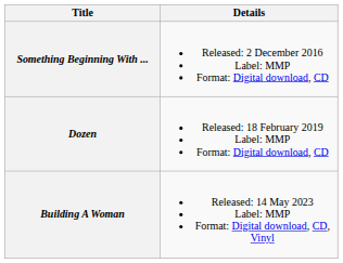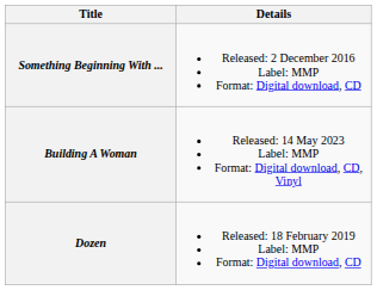rows swapped: Dozen <-> Building A Woman
